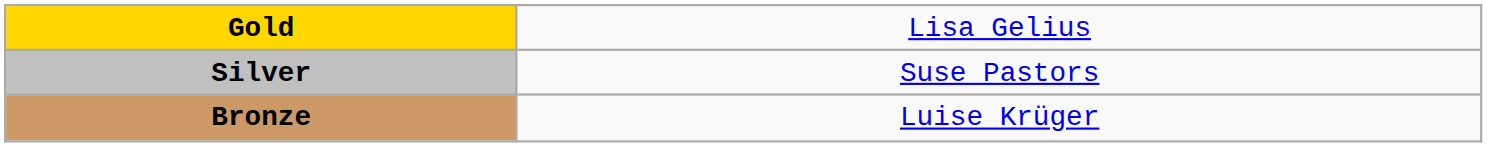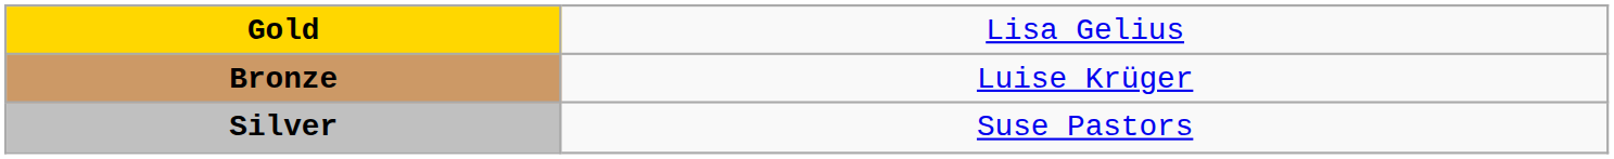rows swapped: Silver <-> Bronze
